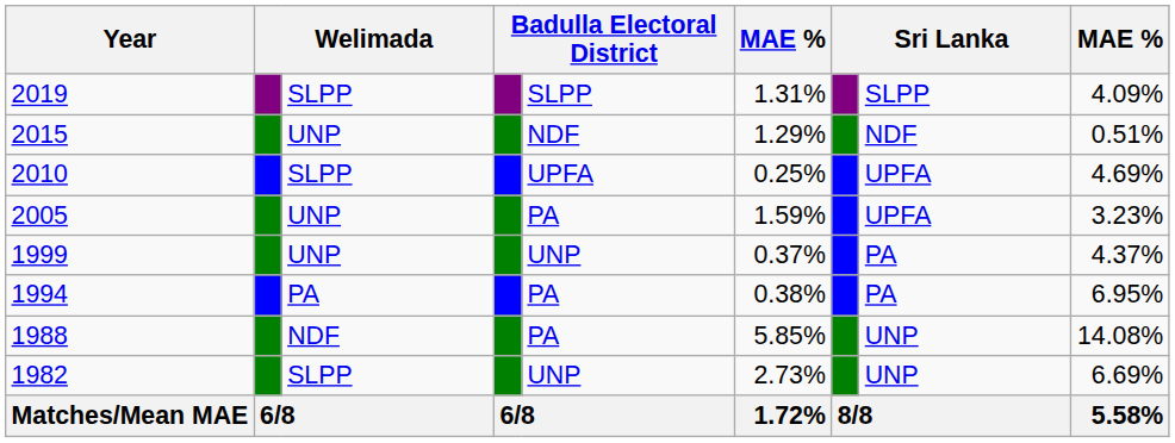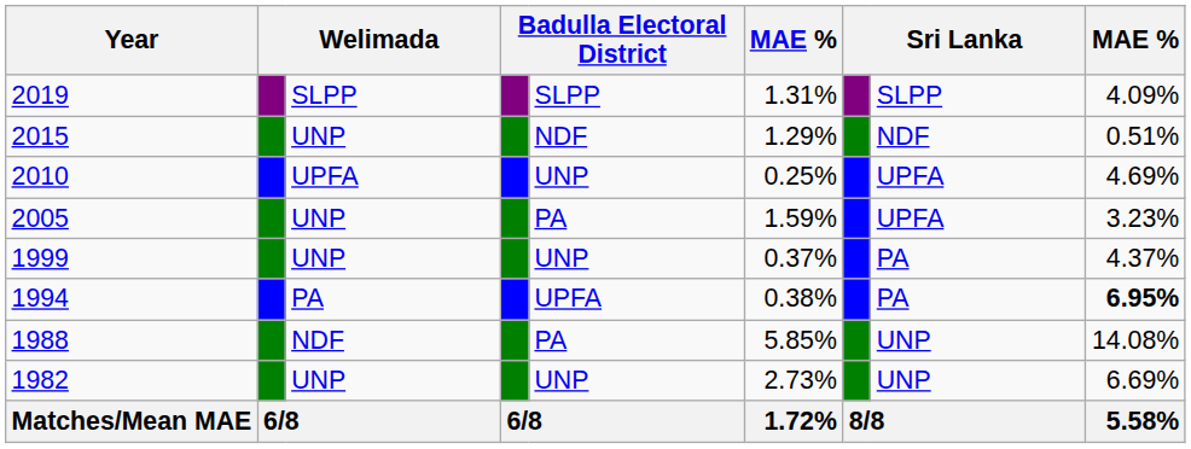2010 | column 3: SLPP -> UPFA
2010 | column 5: UPFA -> UNP
1994 | column 5: PA -> UPFA
1994 | column 9: normal -> bold
1982 | column 3: SLPP -> UNP
